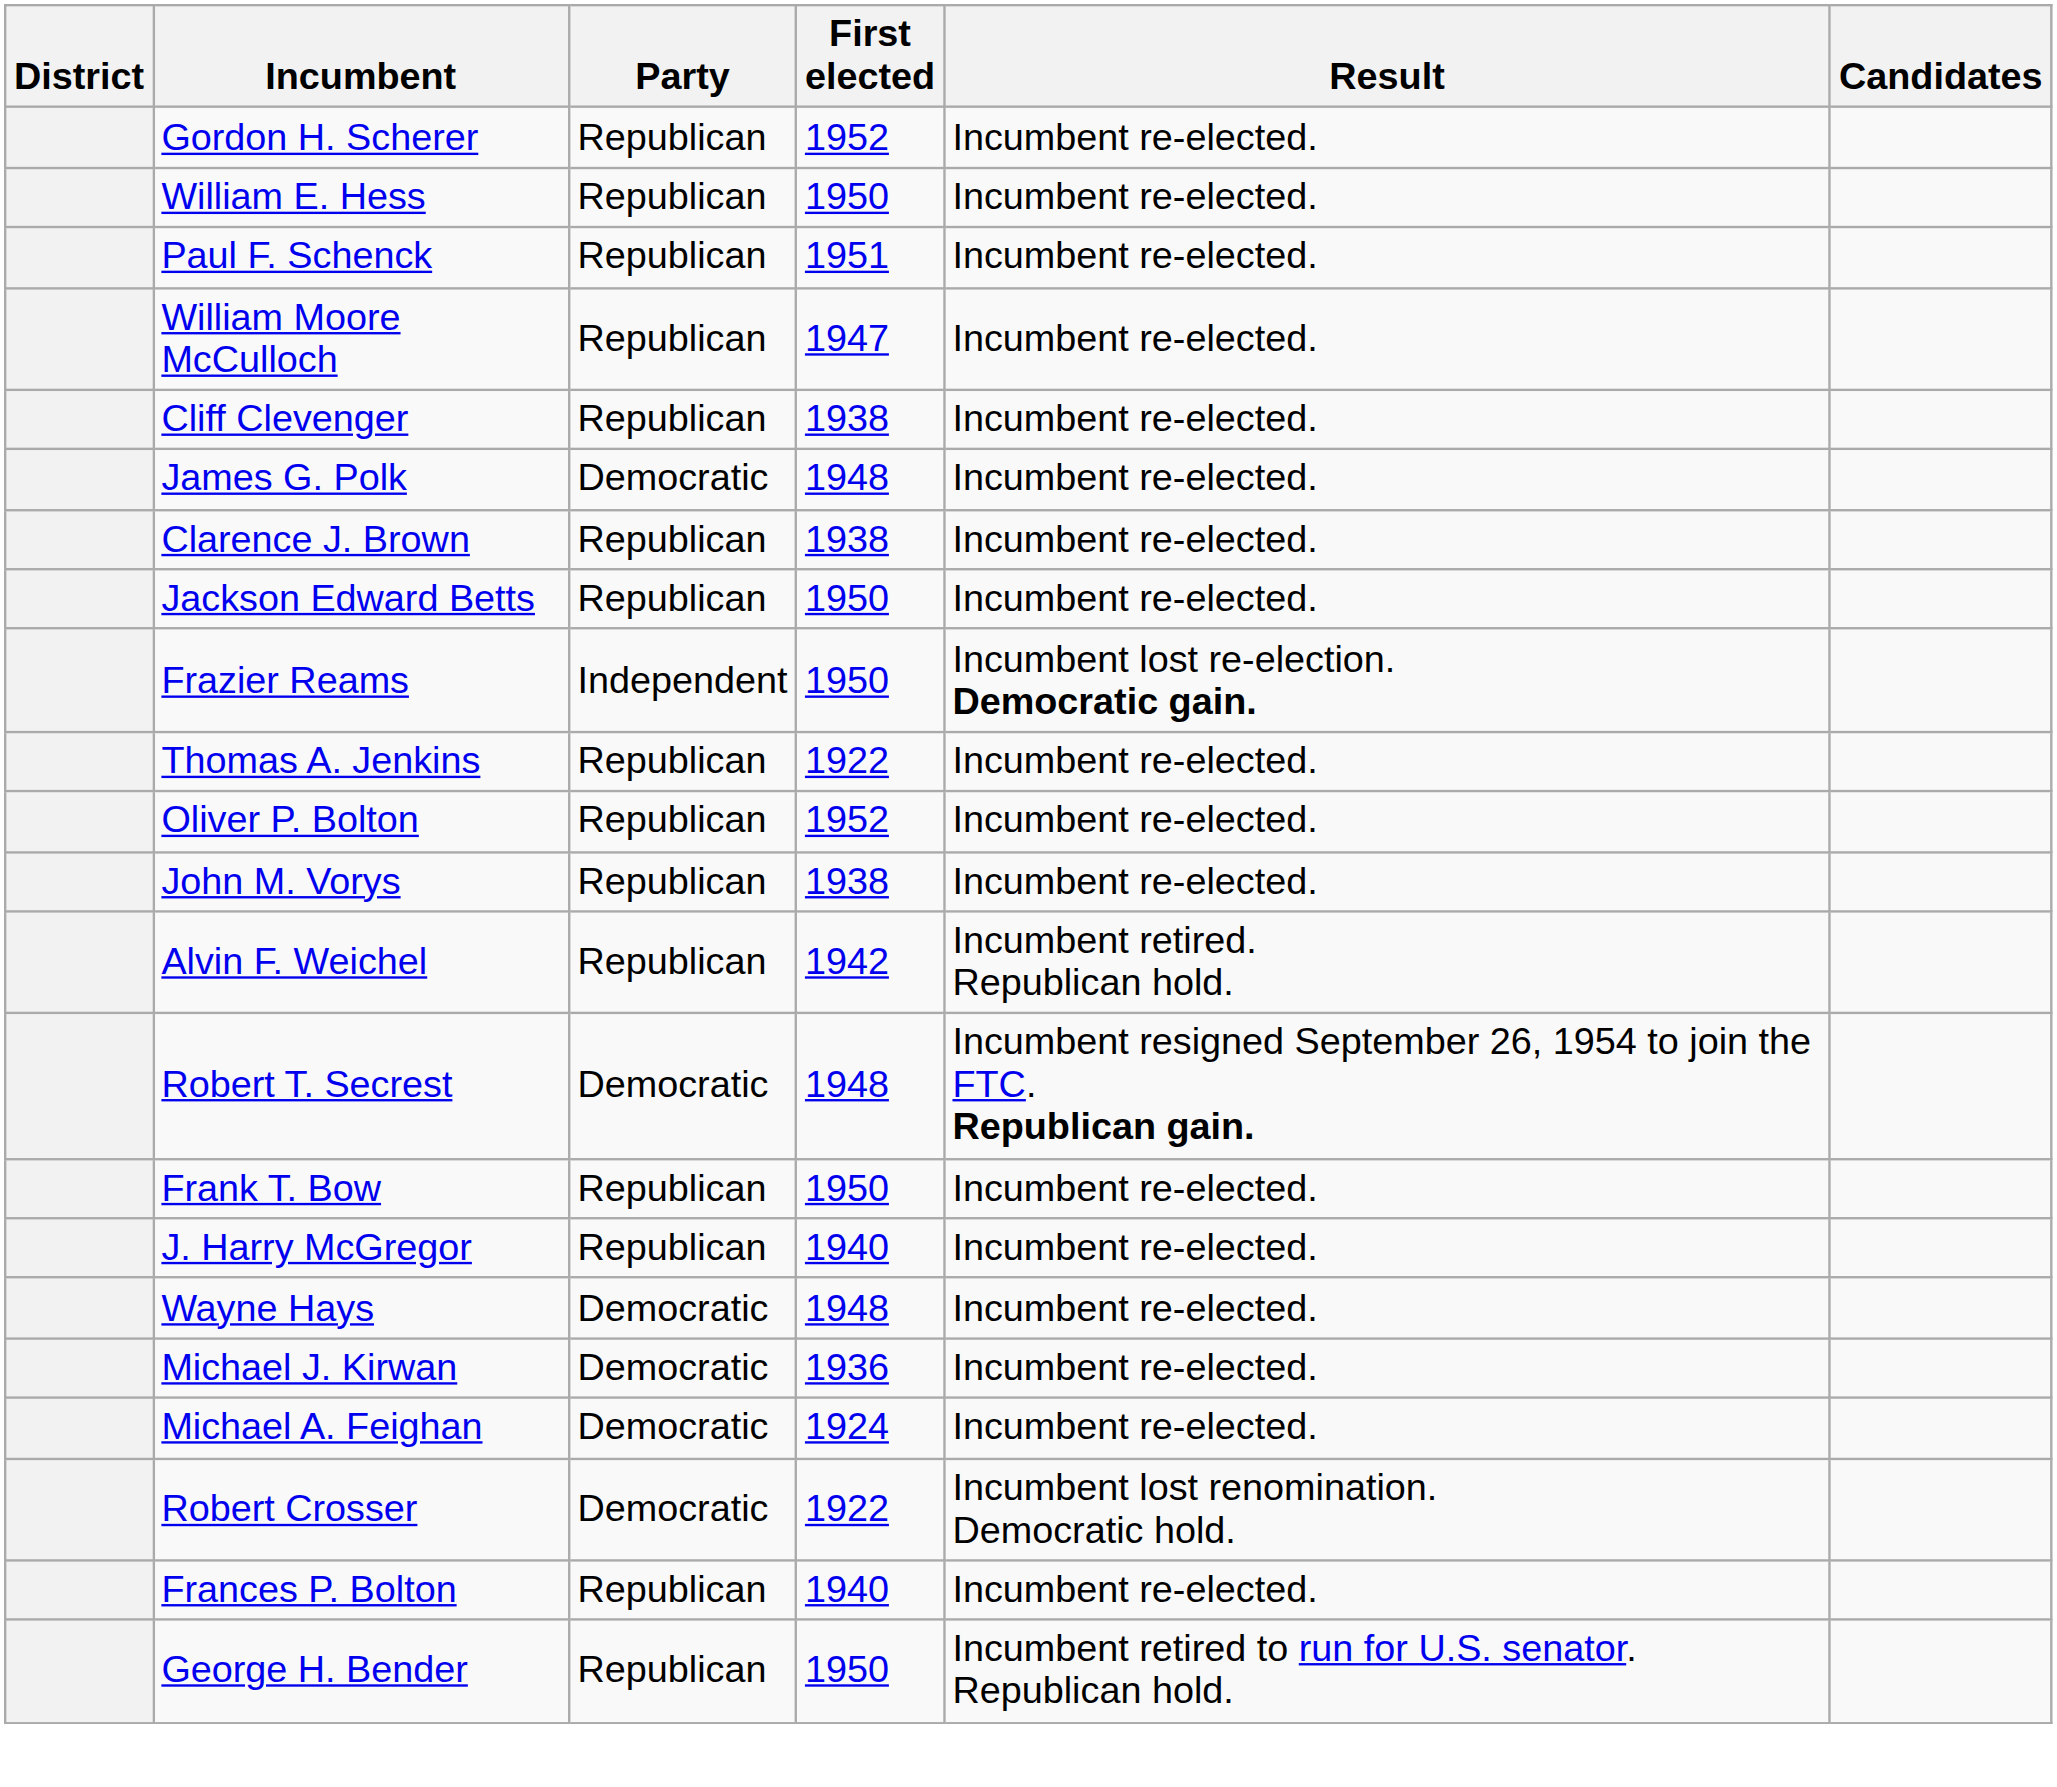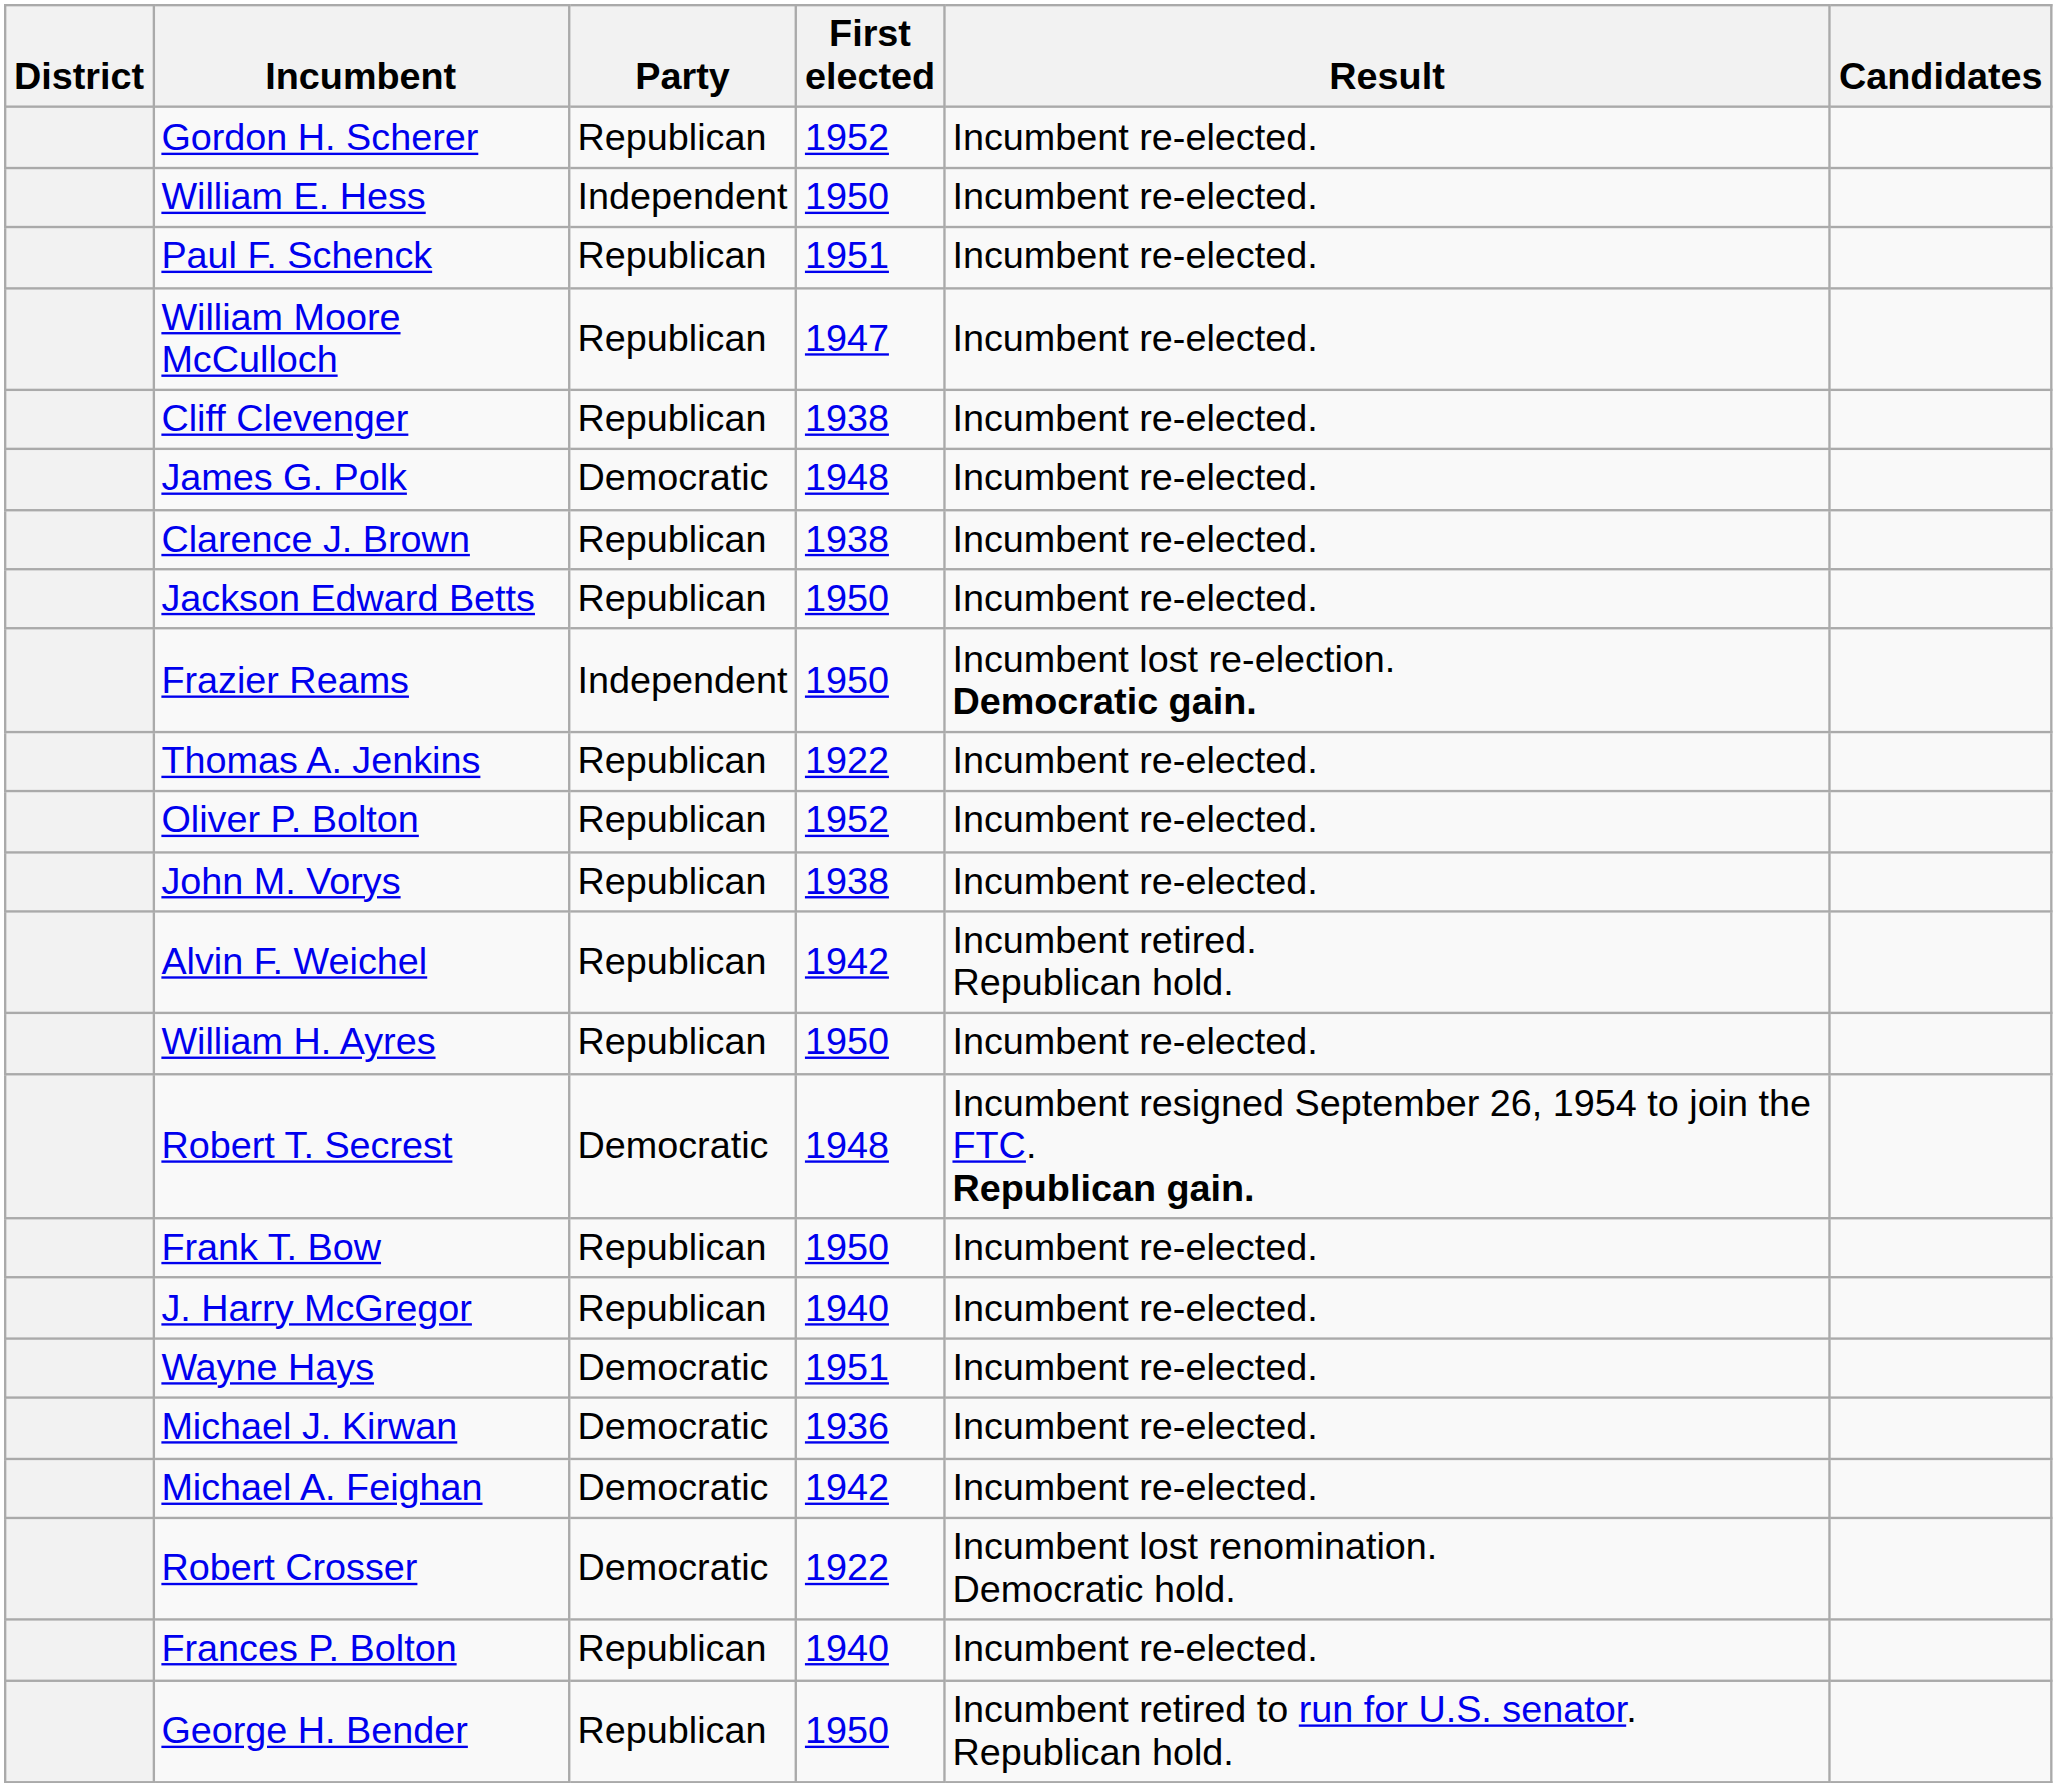William E. Hess | Party: Republican -> Independent
+ row: William H. Ayres | Republican | 1950 | Incumbent re-elected.
Wayne Hays | First elected: 1948 -> 1951
Michael A. Feighan | First elected: 1924 -> 1942
